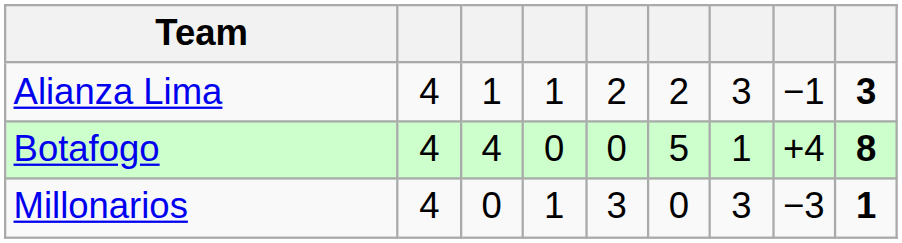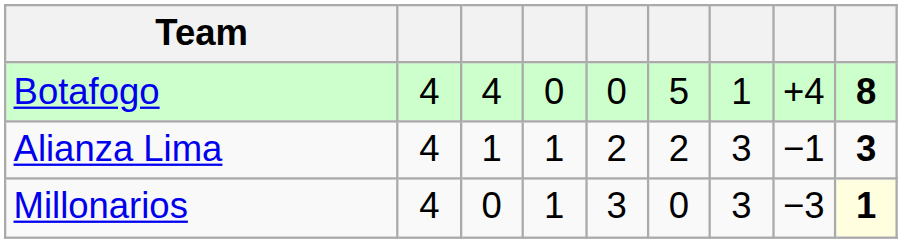rows swapped: Botafogo <-> Alianza Lima
Millonarios | column 9: no background -> lightyellow background
